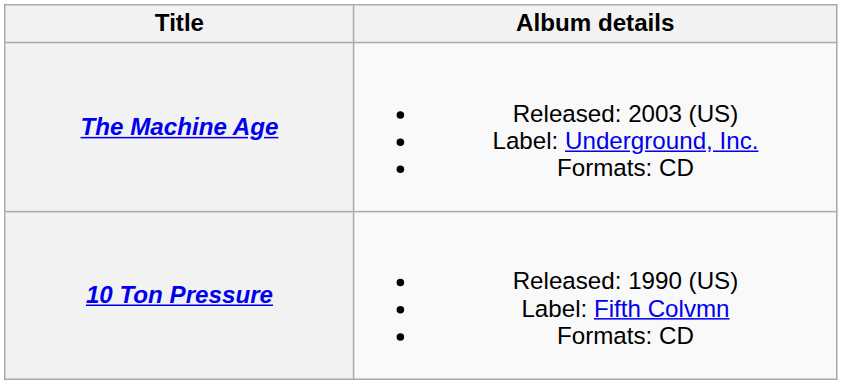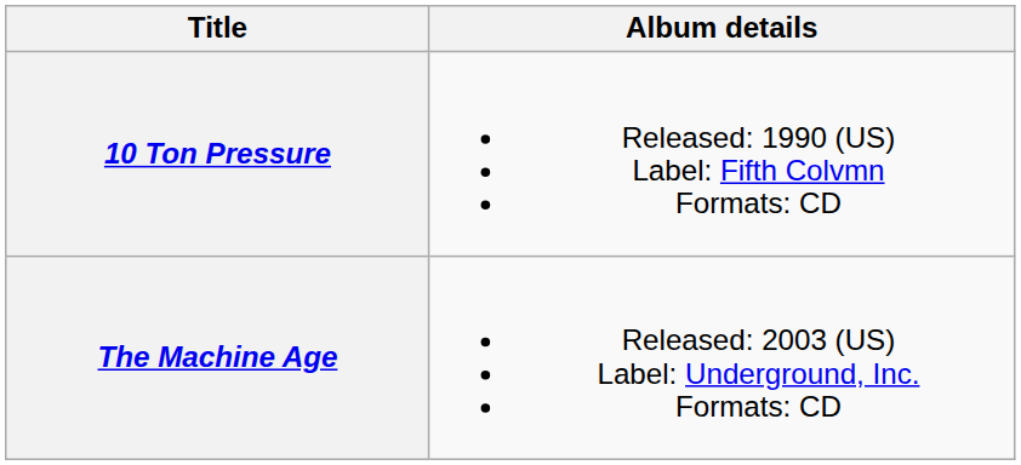rows swapped: 10 Ton Pressure <-> The Machine Age
